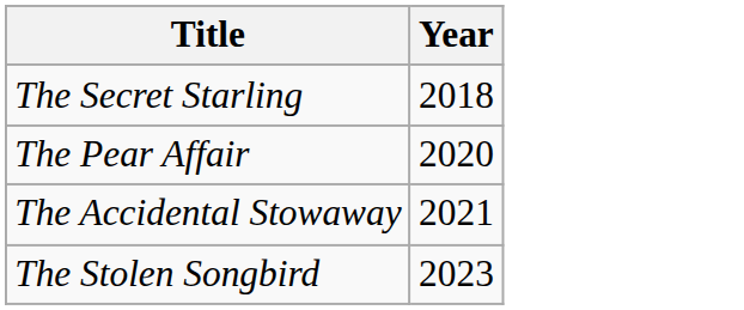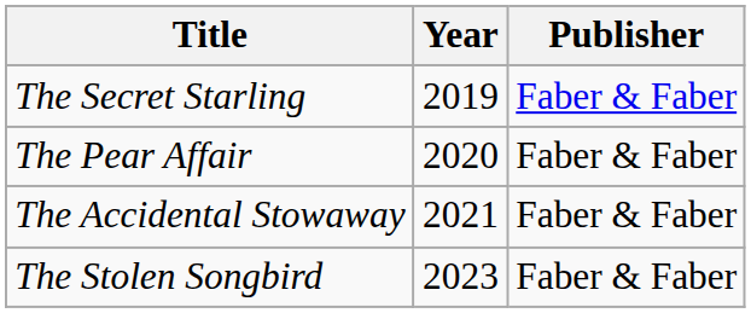+ column: Publisher | Faber & Faber | Faber & Faber | Faber & Faber | Faber & Faber
The Secret Starling | Year: 2018 -> 2019
